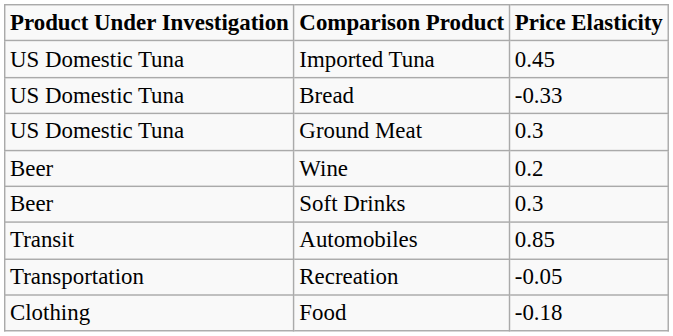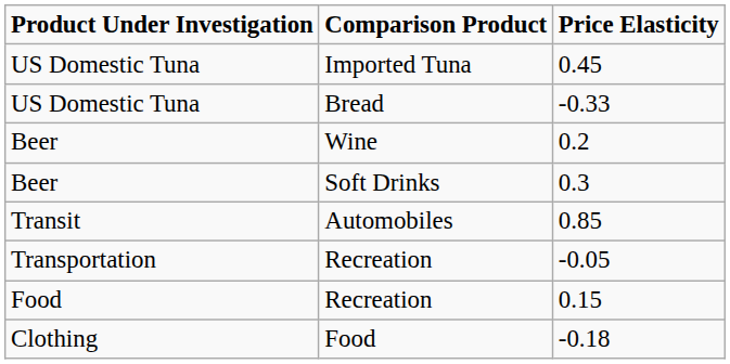- row: US Domestic Tuna | Ground Meat | 0.3
+ row: Food | Recreation | 0.15
